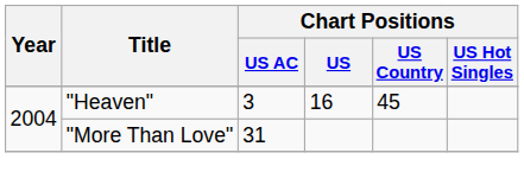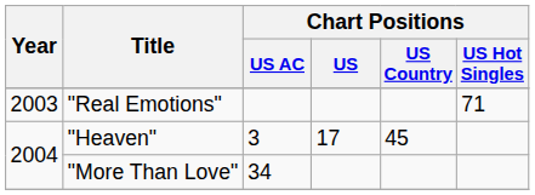+ row: 2003 | "Real Emotions" | 71
"Heaven" | Chart Positions / US: 16 -> 17
"More Than Love" | Chart Positions / US AC: 31 -> 34
